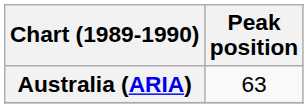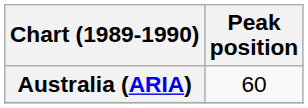Australia (ARIA) | Peak position: 63 -> 60
